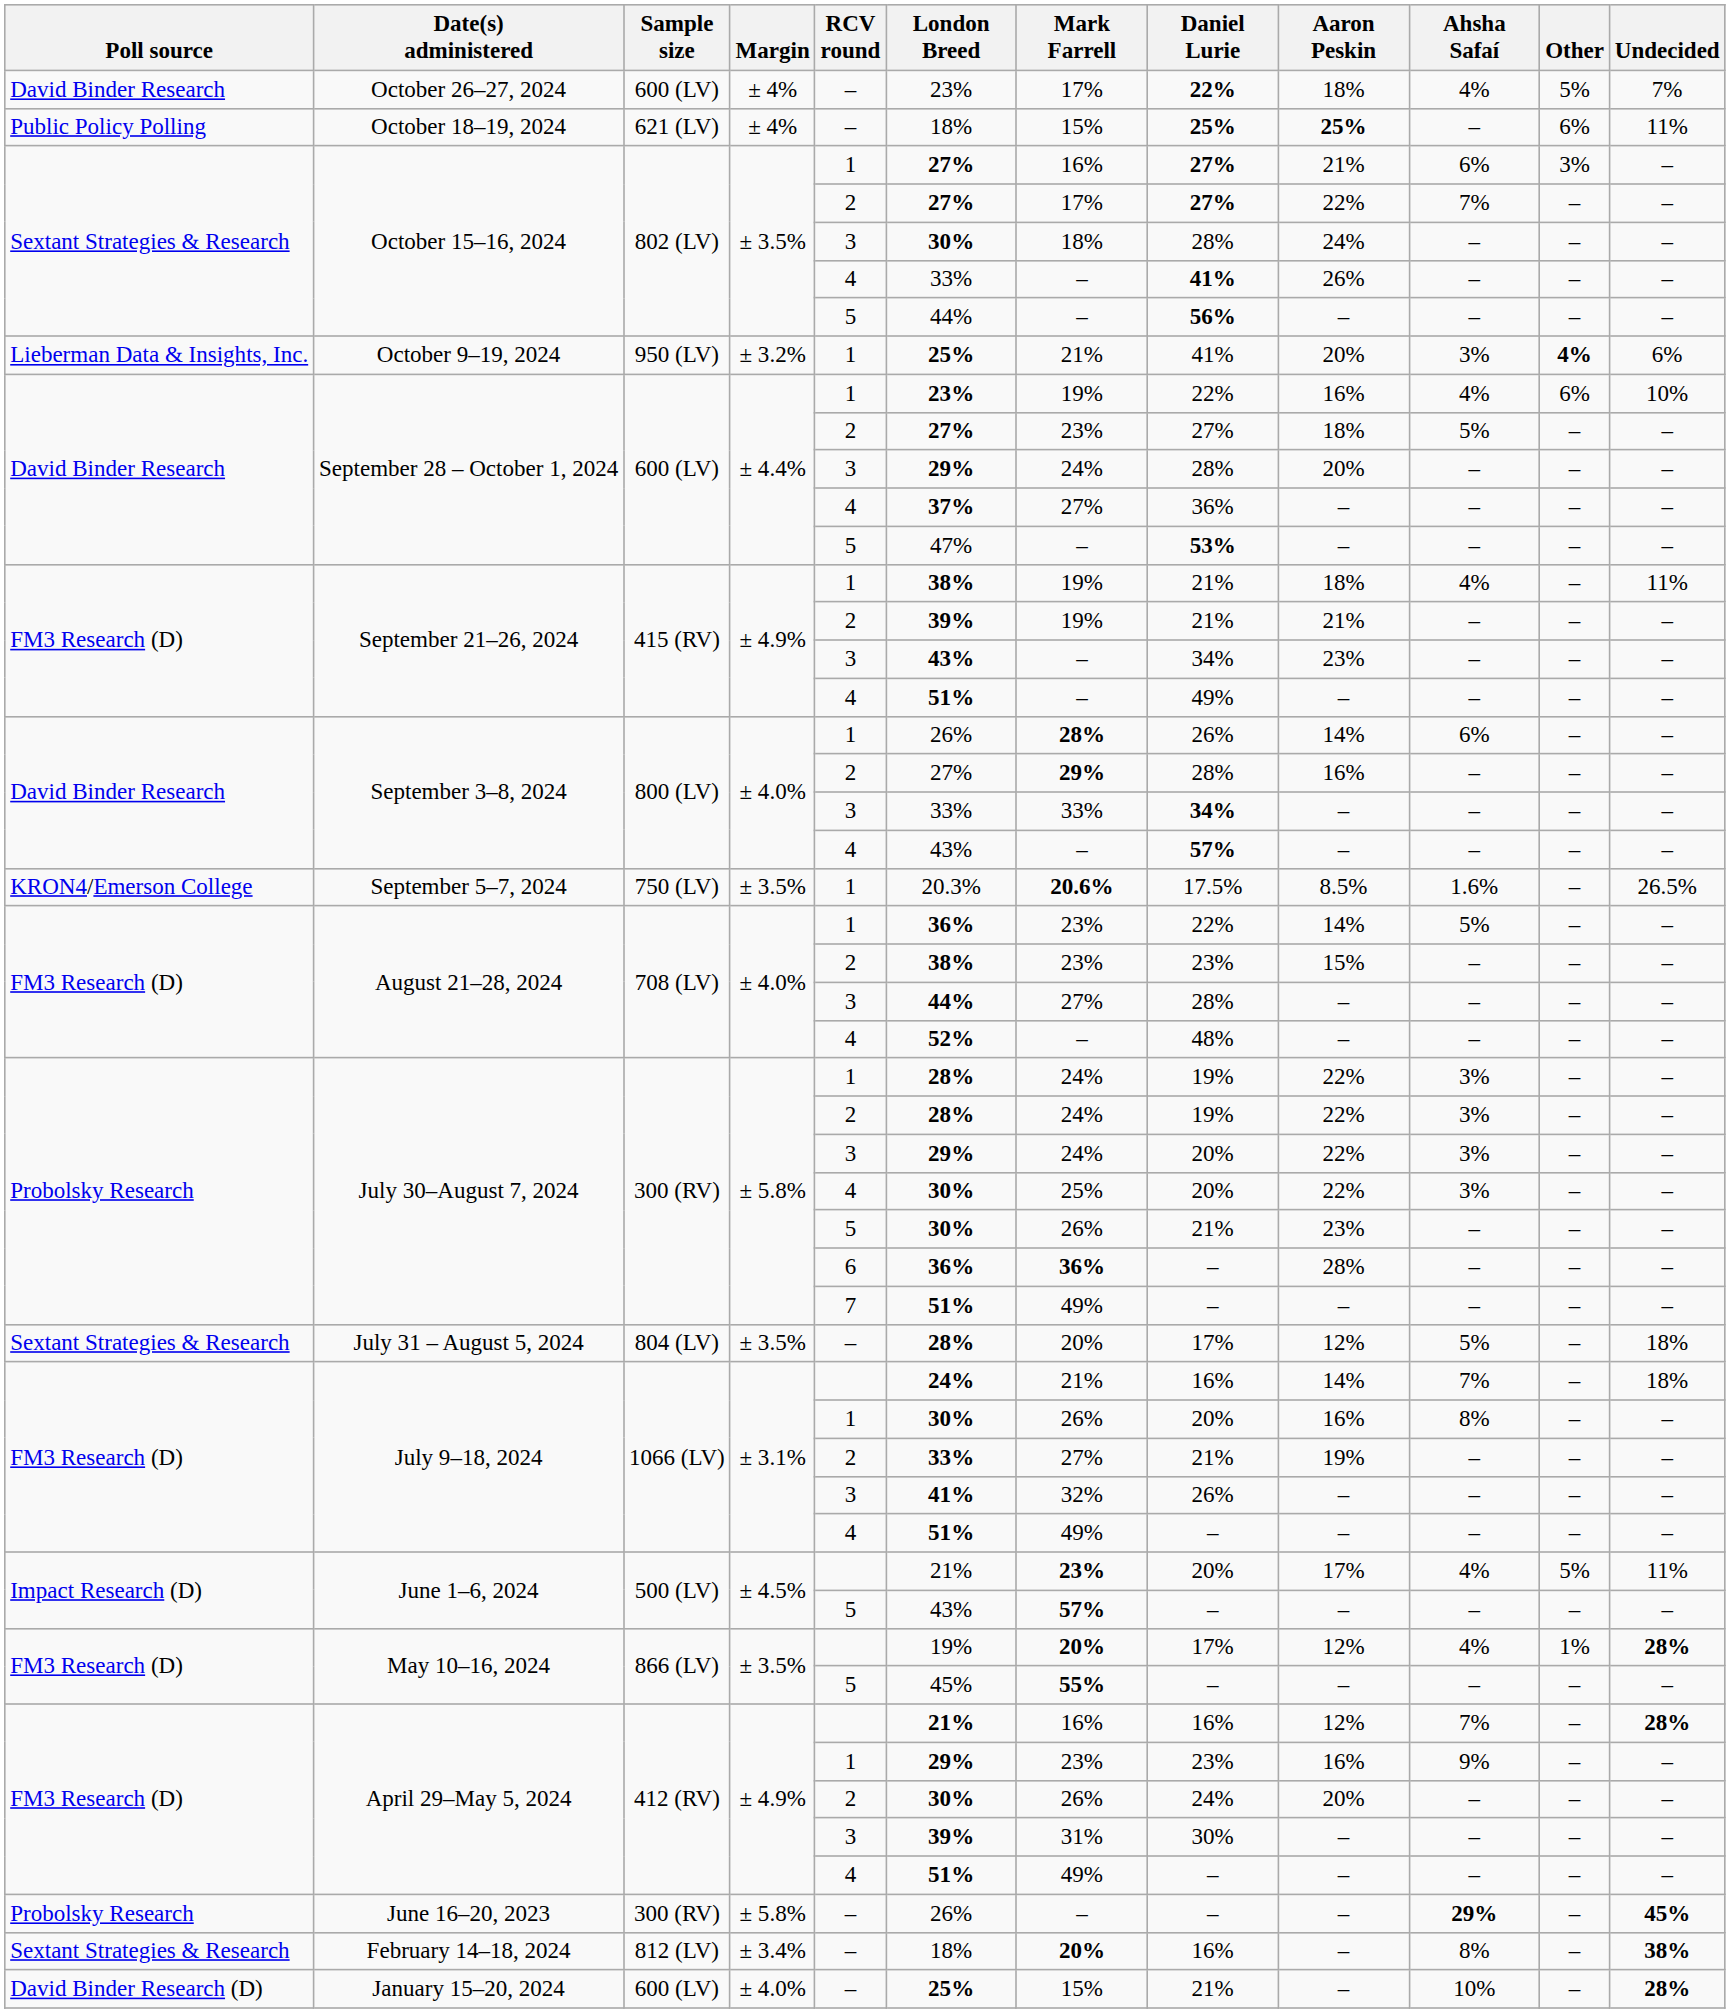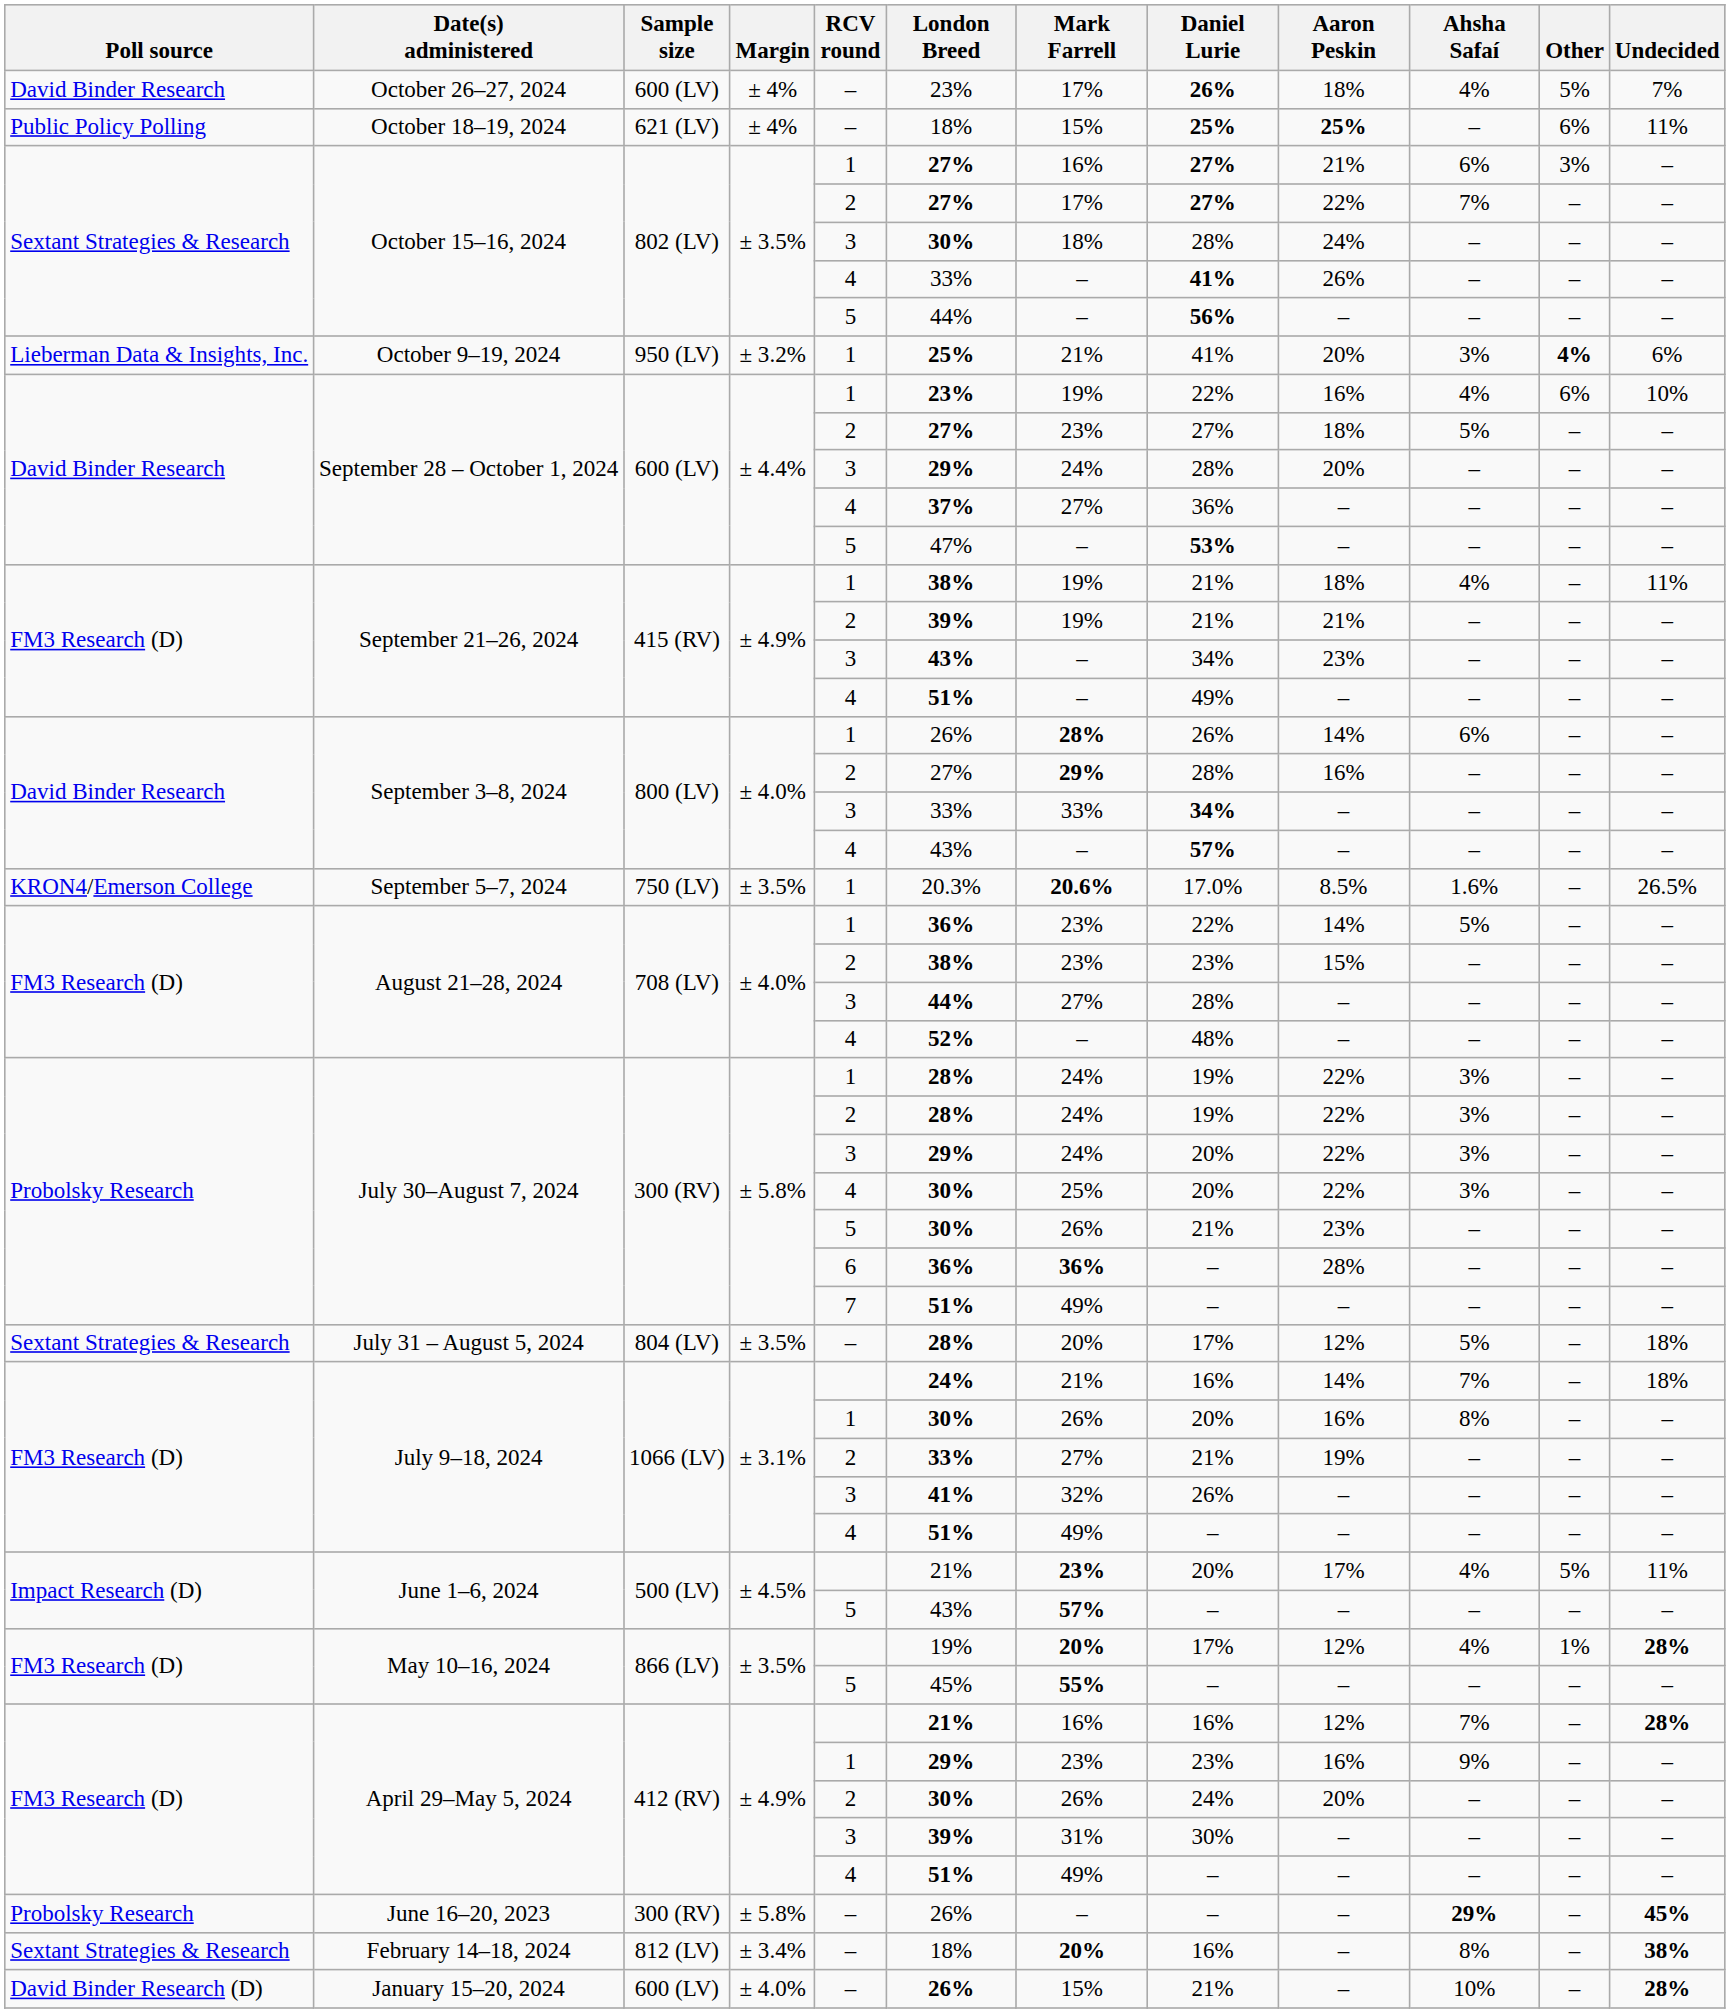October 26–27, 2024 | Daniel Lurie: 22% -> 26%
September 5–7, 2024 | Daniel Lurie: 17.5% -> 17.0%
January 15–20, 2024 | London Breed: 25% -> 26%
